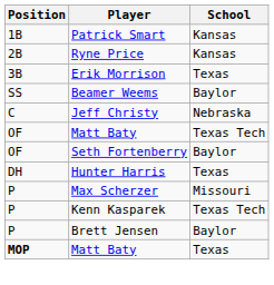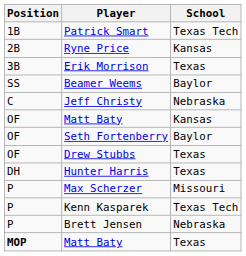Patrick Smart | School: Kansas -> Texas Tech
OF / Matt Baty | School: Texas Tech -> Kansas
+ row: OF | Drew Stubbs | Texas
Brett Jensen | School: Baylor -> Nebraska
